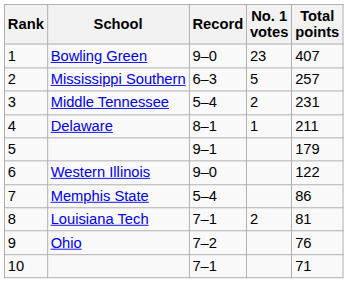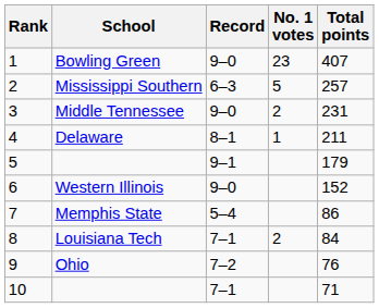Middle Tennessee | Record: 5–4 -> 9–0
Western Illinois | Total points: 122 -> 152
Louisiana Tech | Total points: 81 -> 84
